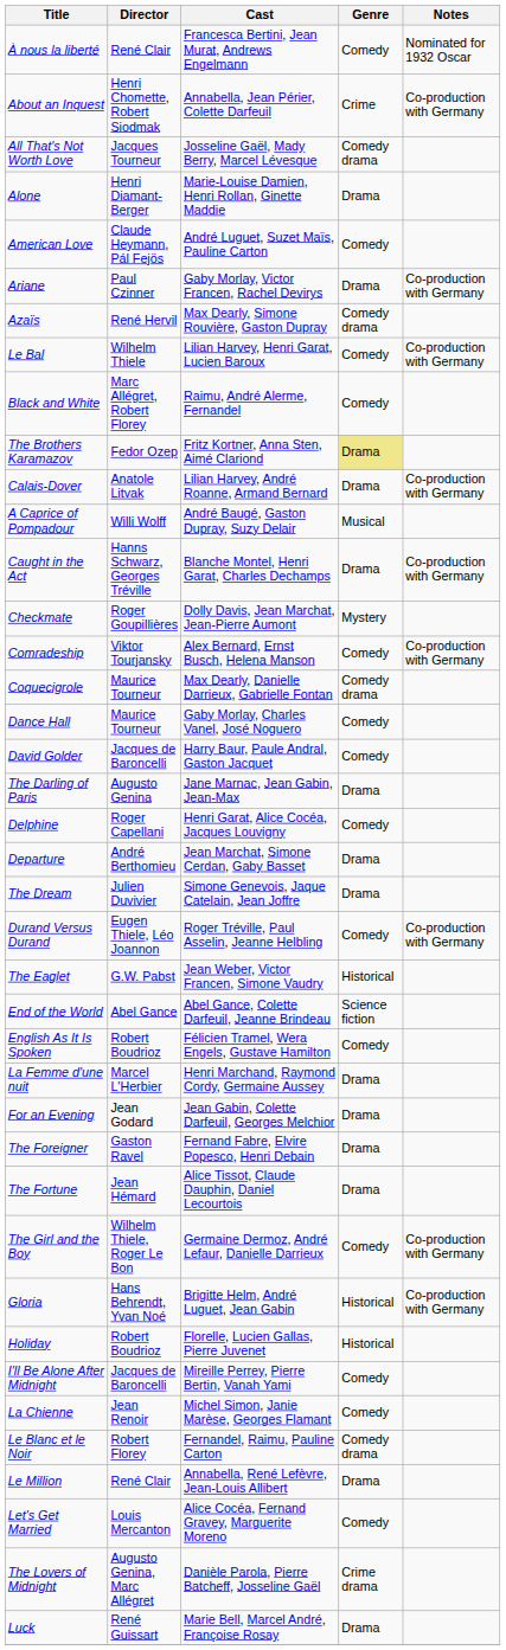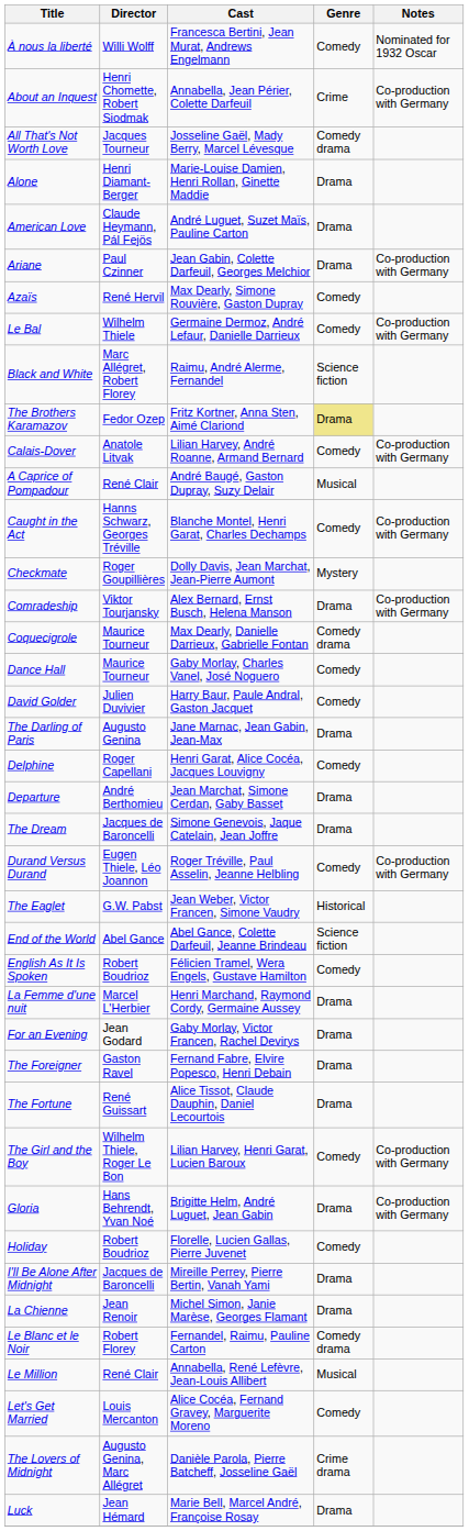À nous la liberté | Director: René Clair -> Willi Wolff
American Love | Genre: Comedy -> Drama
Ariane | Cast: Gaby Morlay, Victor Francen, Rachel Devirys -> Jean Gabin, Colette Darfeuil, Georges Melchior
Azaïs | Genre: Comedy drama -> Comedy
Le Bal | Cast: Lilian Harvey, Henri Garat, Lucien Baroux -> Germaine Dermoz, André Lefaur, Danielle Darrieux
Black and White | Genre: Comedy -> Science fiction
Calais-Dover | Genre: Drama -> Comedy
A Caprice of Pompadour | Director: Willi Wolff -> René Clair
Caught in the Act | Genre: Drama -> Comedy
Comradeship | Genre: Comedy -> Drama
David Golder | Director: Jacques de Baroncelli -> Julien Duvivier
The Dream | Director: Julien Duvivier -> Jacques de Baroncelli
For an Evening | Cast: Jean Gabin, Colette Darfeuil, Georges Melchior -> Gaby Morlay, Victor Francen, Rachel Devirys
The Fortune | Director: Jean Hémard -> René Guissart
The Girl and the Boy | Cast: Germaine Dermoz, André Lefaur, Danielle Darrieux -> Lilian Harvey, Henri Garat, Lucien Baroux
Gloria | Genre: Historical -> Drama
Holiday | Genre: Historical -> Comedy
I'll Be Alone After Midnight | Genre: Comedy -> Drama
La Chienne | Genre: Comedy -> Drama
Le Million | Genre: Drama -> Musical
Luck | Director: René Guissart -> Jean Hémard
